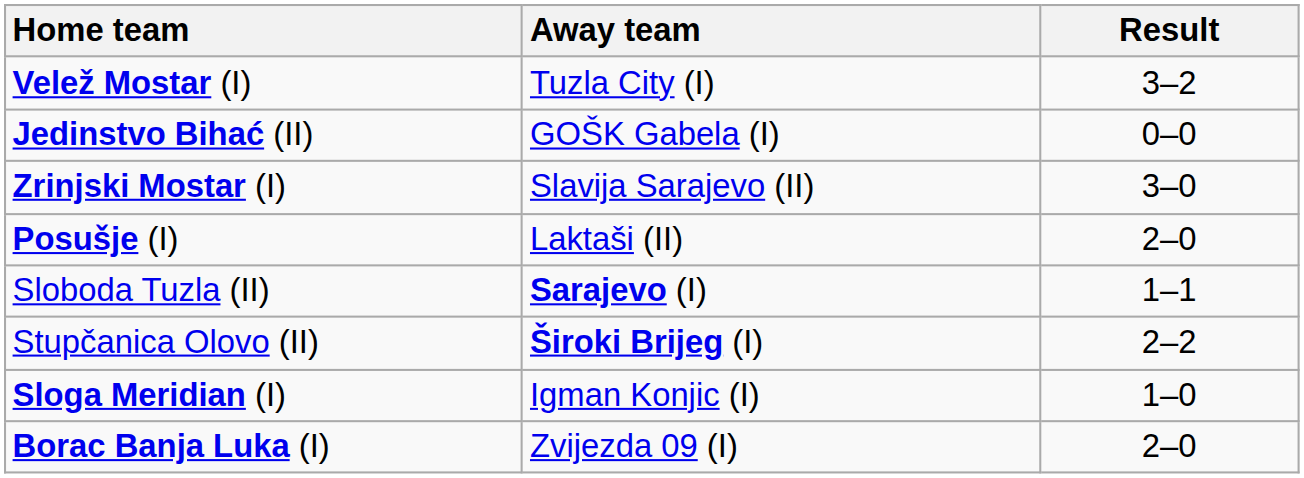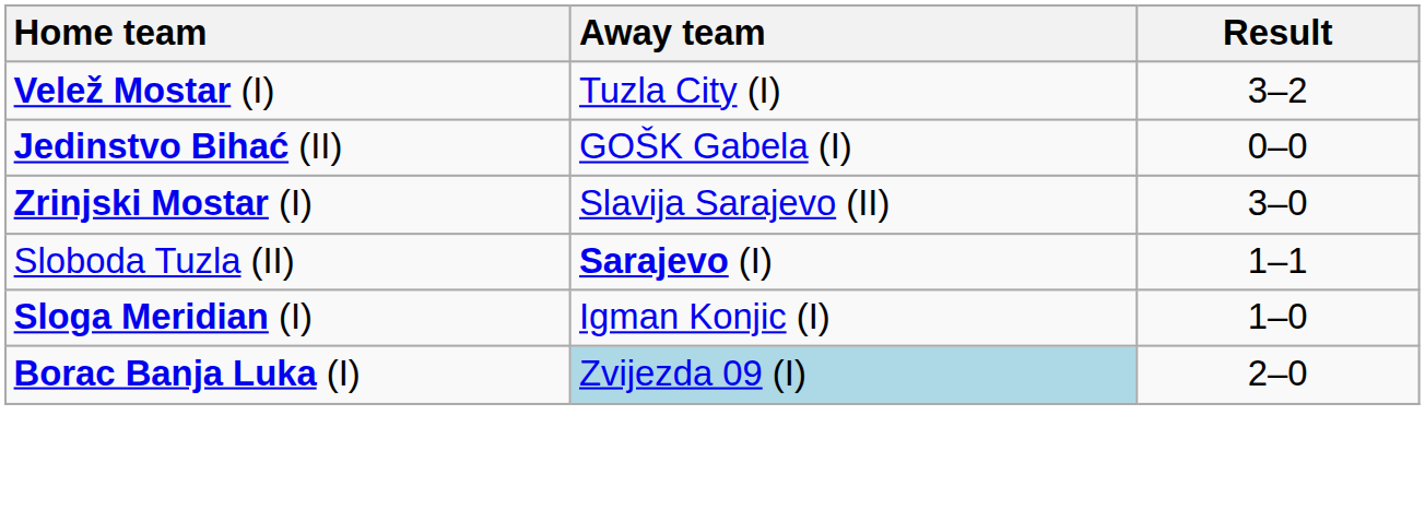- row: Posušje (I) | Laktaši (II) | 2–0
- row: Stupčanica Olovo (II) | Široki Brijeg (I) | 2–2
Borac Banja Luka (I) | Away team: no background -> lightblue background
